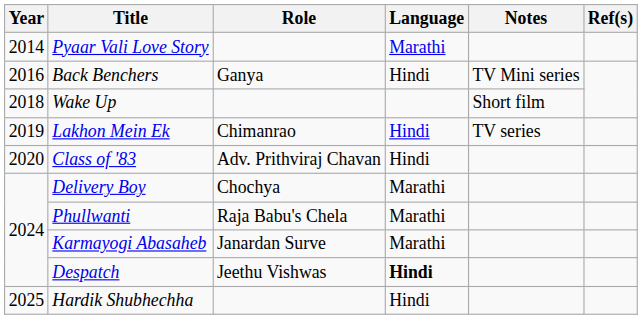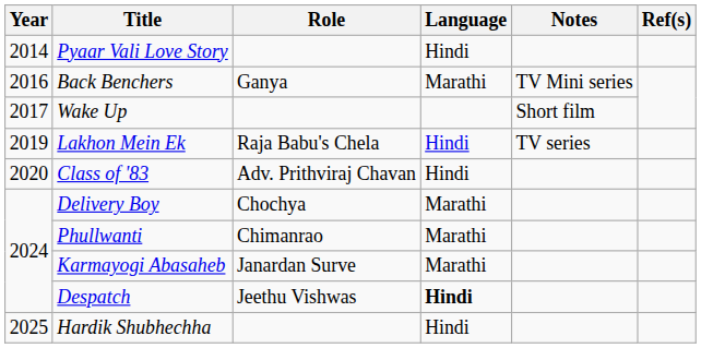Pyaar Vali Love Story | Language: Marathi -> Hindi
Back Benchers | Language: Hindi -> Marathi
Wake Up | Year: 2018 -> 2017
Lakhon Mein Ek | Role: Chimanrao -> Raja Babu's Chela
Phullwanti | Role: Raja Babu's Chela -> Chimanrao
